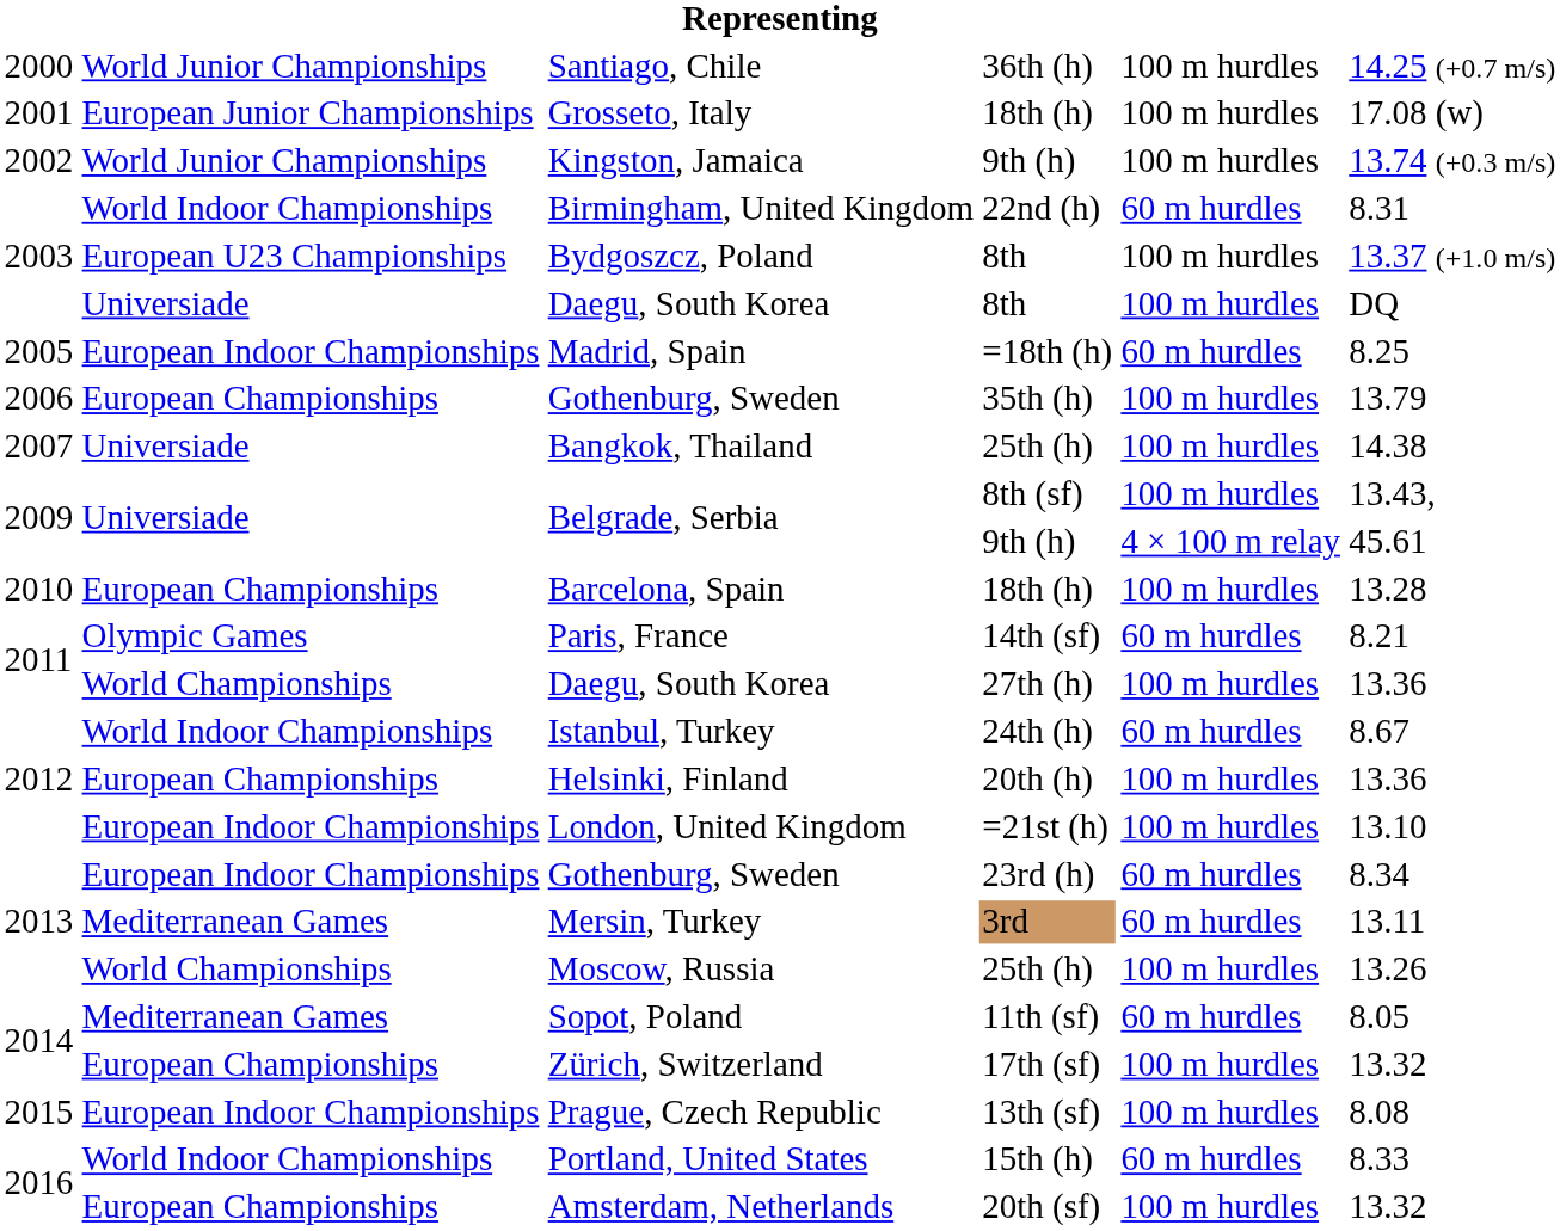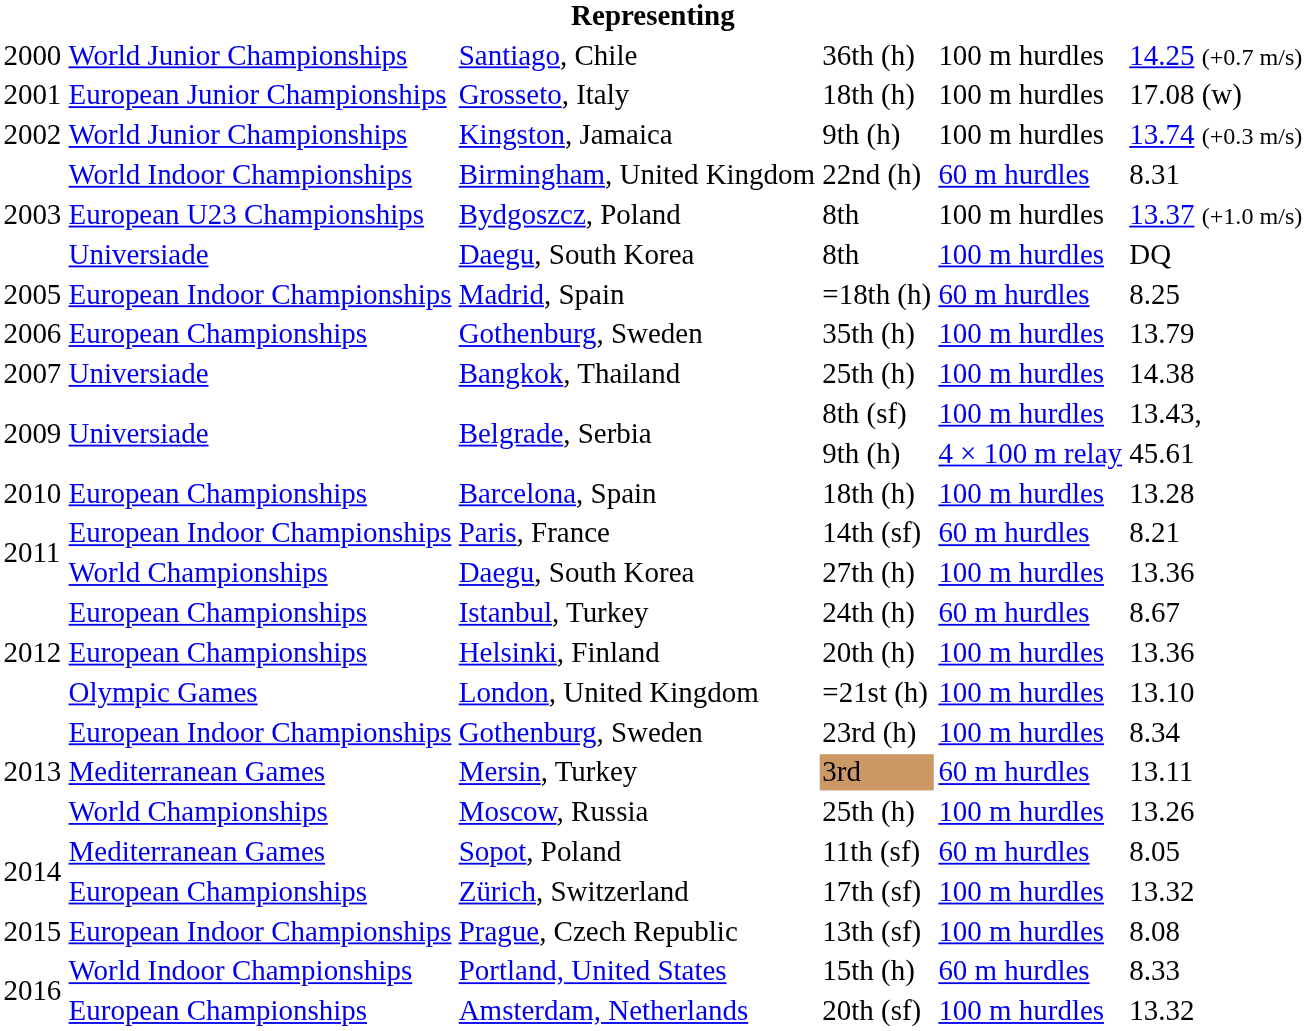Paris, France | column 2: Olympic Games -> European Indoor Championships
Istanbul, Turkey | column 2: World Indoor Championships -> European Championships
London, United Kingdom | column 2: European Indoor Championships -> Olympic Games
Gothenburg, Sweden / 23rd (h) | column 5: 60 m hurdles -> 100 m hurdles
